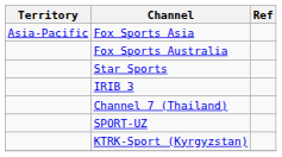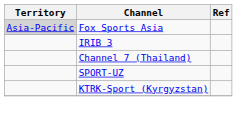Fox Sports Asia | Territory: no background -> lightgrey background
- row: Fox Sports Australia
- row: Star Sports
